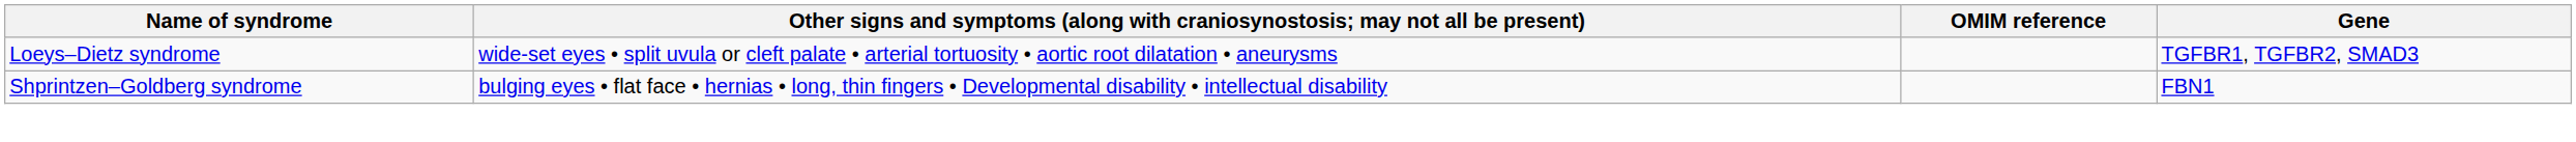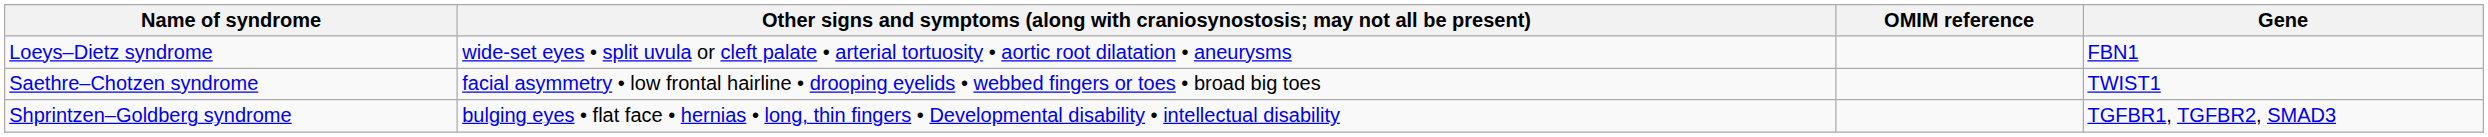Loeys–Dietz syndrome | Gene: TGFBR1, TGFBR2, SMAD3 -> FBN1
+ row: Saethre–Chotzen syndrome | facial asymmetry • low frontal hairline • drooping eyelids • webbed fingers or toes • broad big toes | TWIST1
Shprintzen–Goldberg syndrome | Gene: FBN1 -> TGFBR1, TGFBR2, SMAD3
